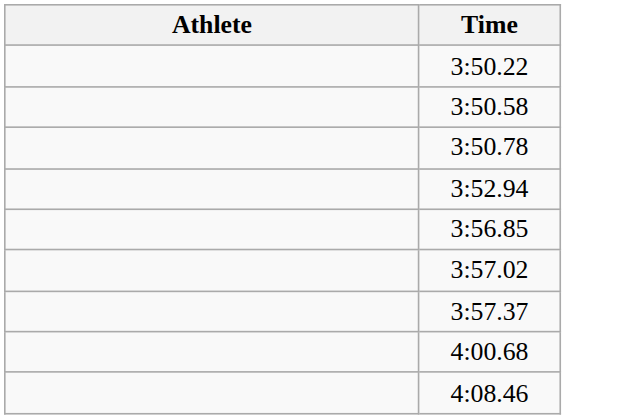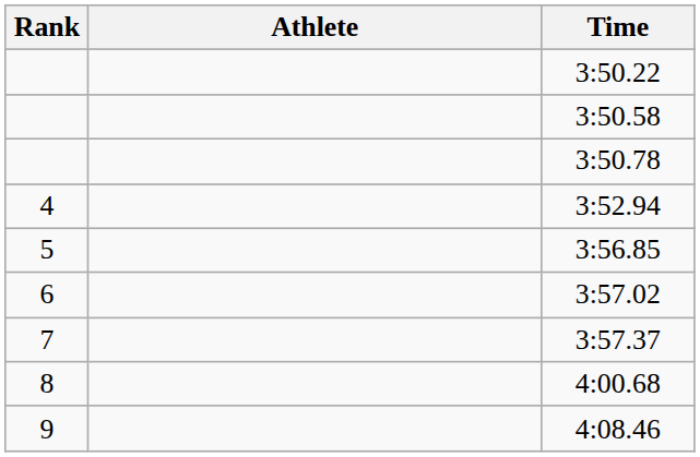+ column: Rank | 4 | 5 | 6 | 7 | 8 | 9
